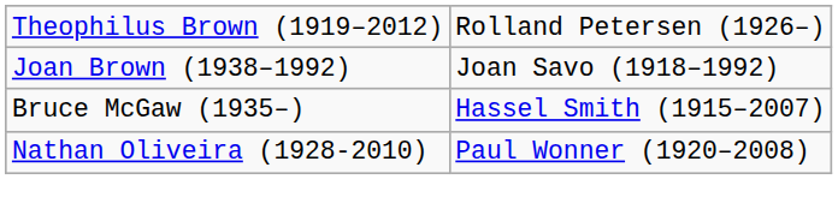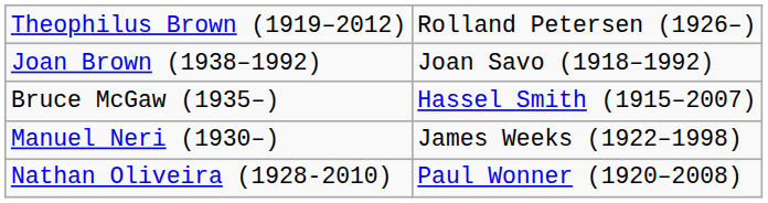+ row: Manuel Neri (1930–) | James Weeks (1922–1998)
